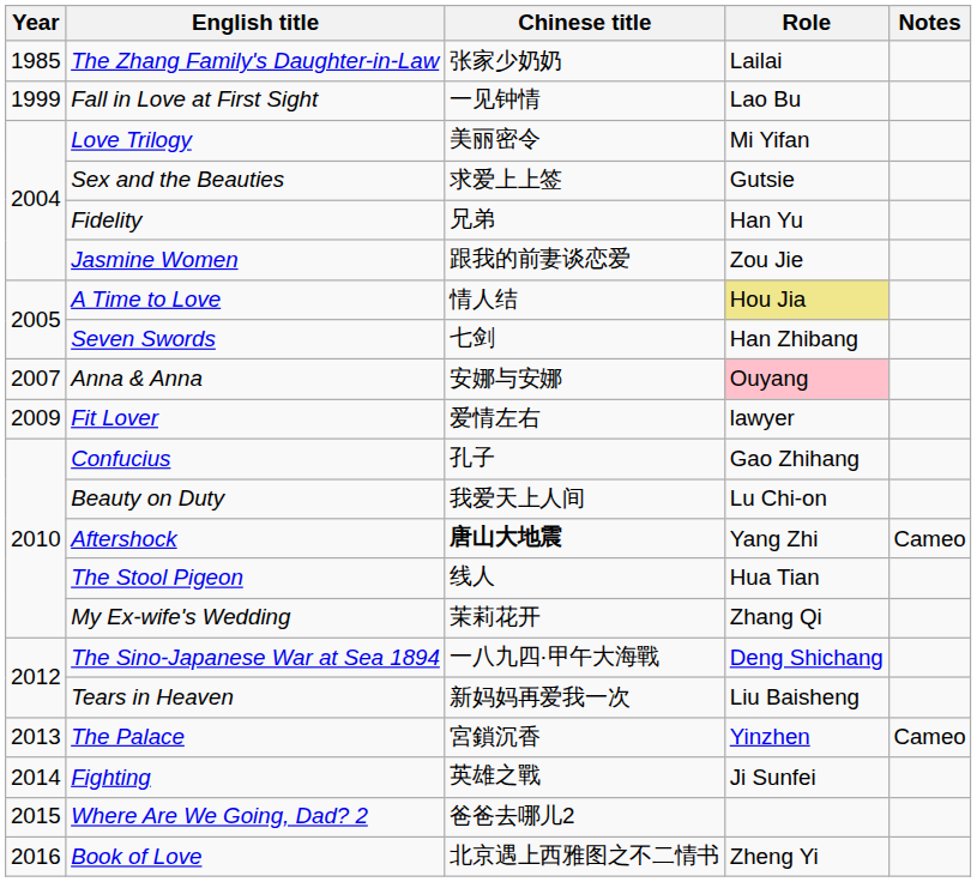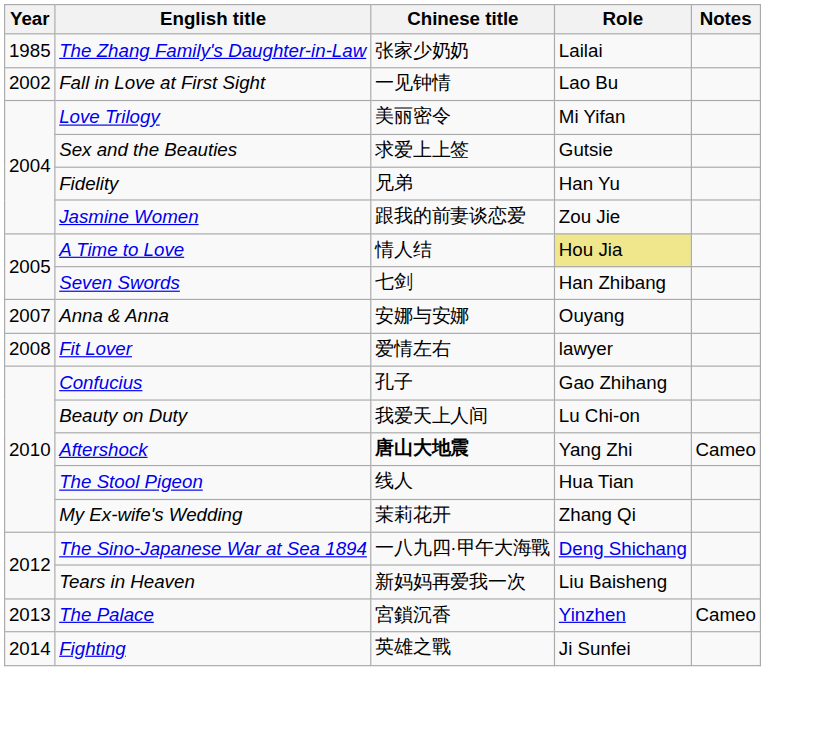Fall in Love at First Sight | Year: 1999 -> 2002
Anna & Anna | Role: pink background -> no background
Fit Lover | Year: 2009 -> 2008
- row: 2015 | Where Are We Going, Dad? 2 | 爸爸去哪儿2
- row: 2016 | Book of Love | 北京遇上西雅图之不二情书 | Zheng Yi
